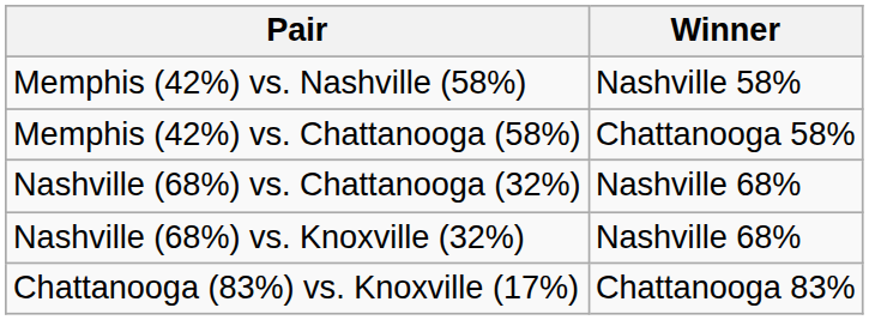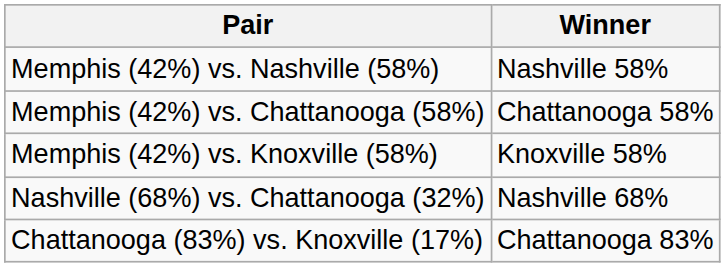+ row: Memphis (42%) vs. Knoxville (58%) | Knoxville 58%
- row: Nashville (68%) vs. Knoxville (32%) | Nashville 68%
